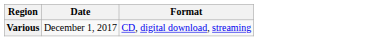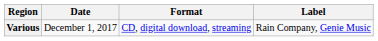+ column: Label | Rain Company, Genie Music
